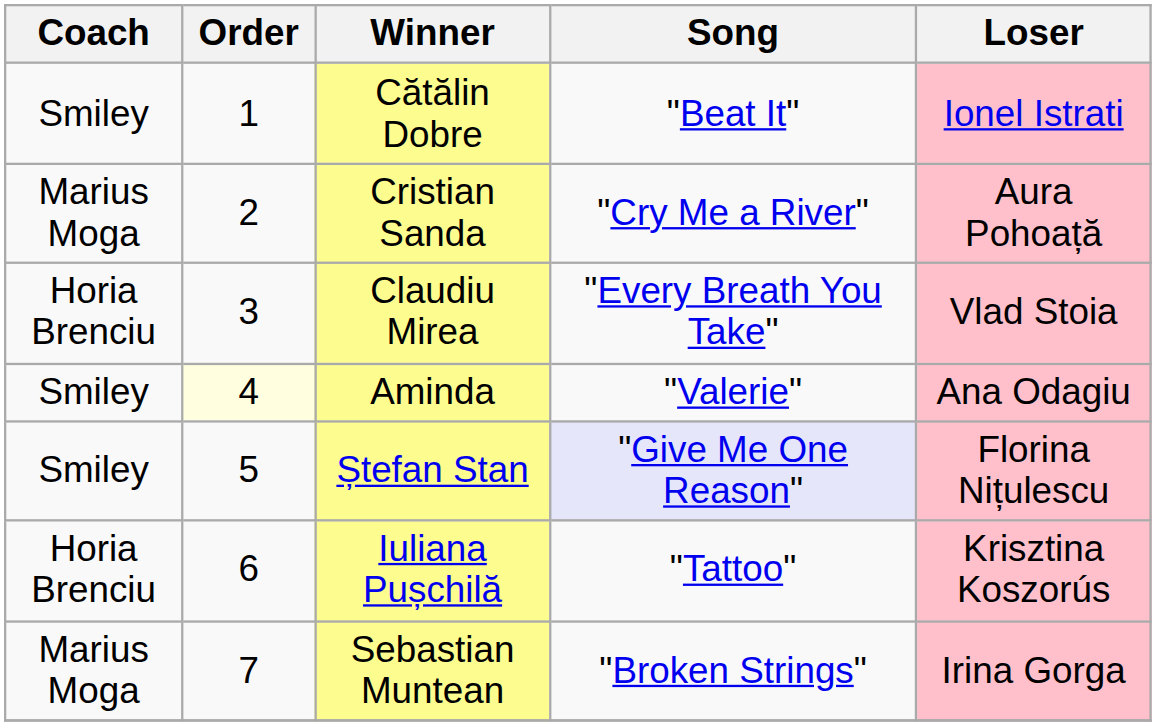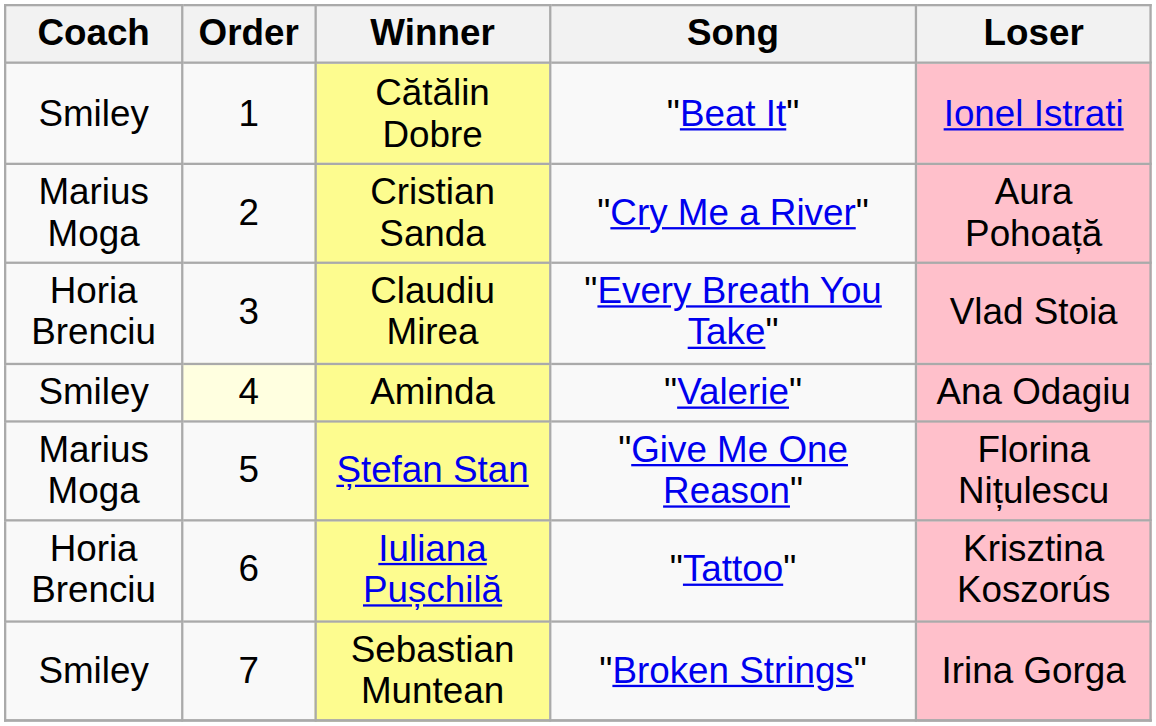Ștefan Stan | Coach: Smiley -> Marius Moga
Ștefan Stan | Song: lavender background -> no background
Sebastian Muntean | Coach: Marius Moga -> Smiley
